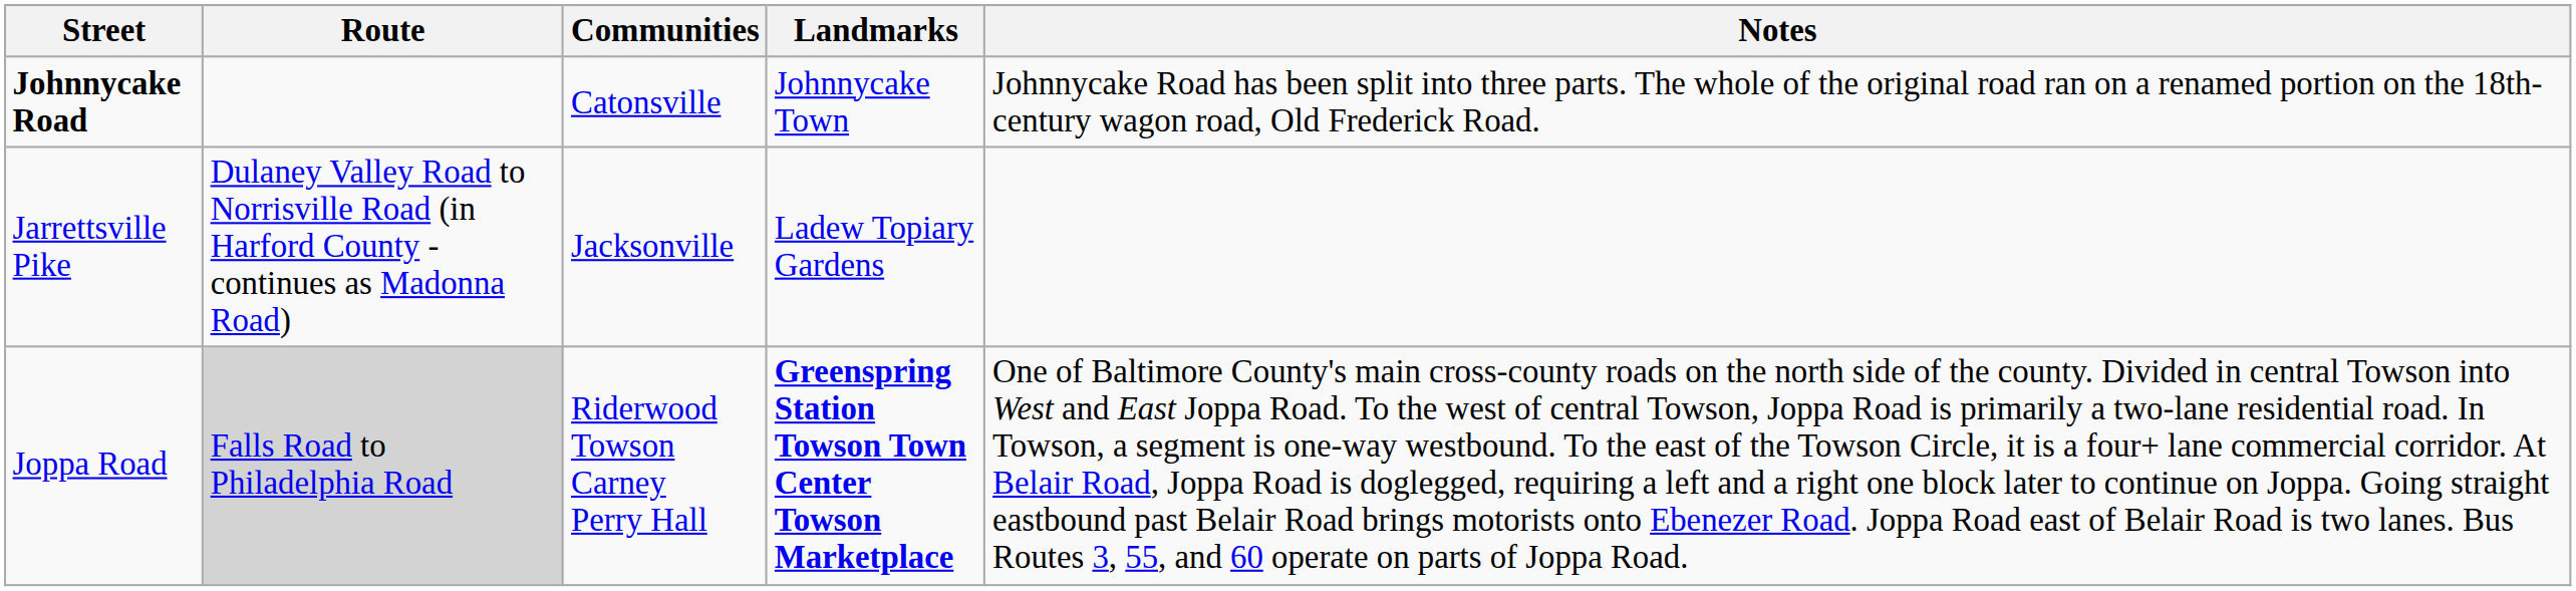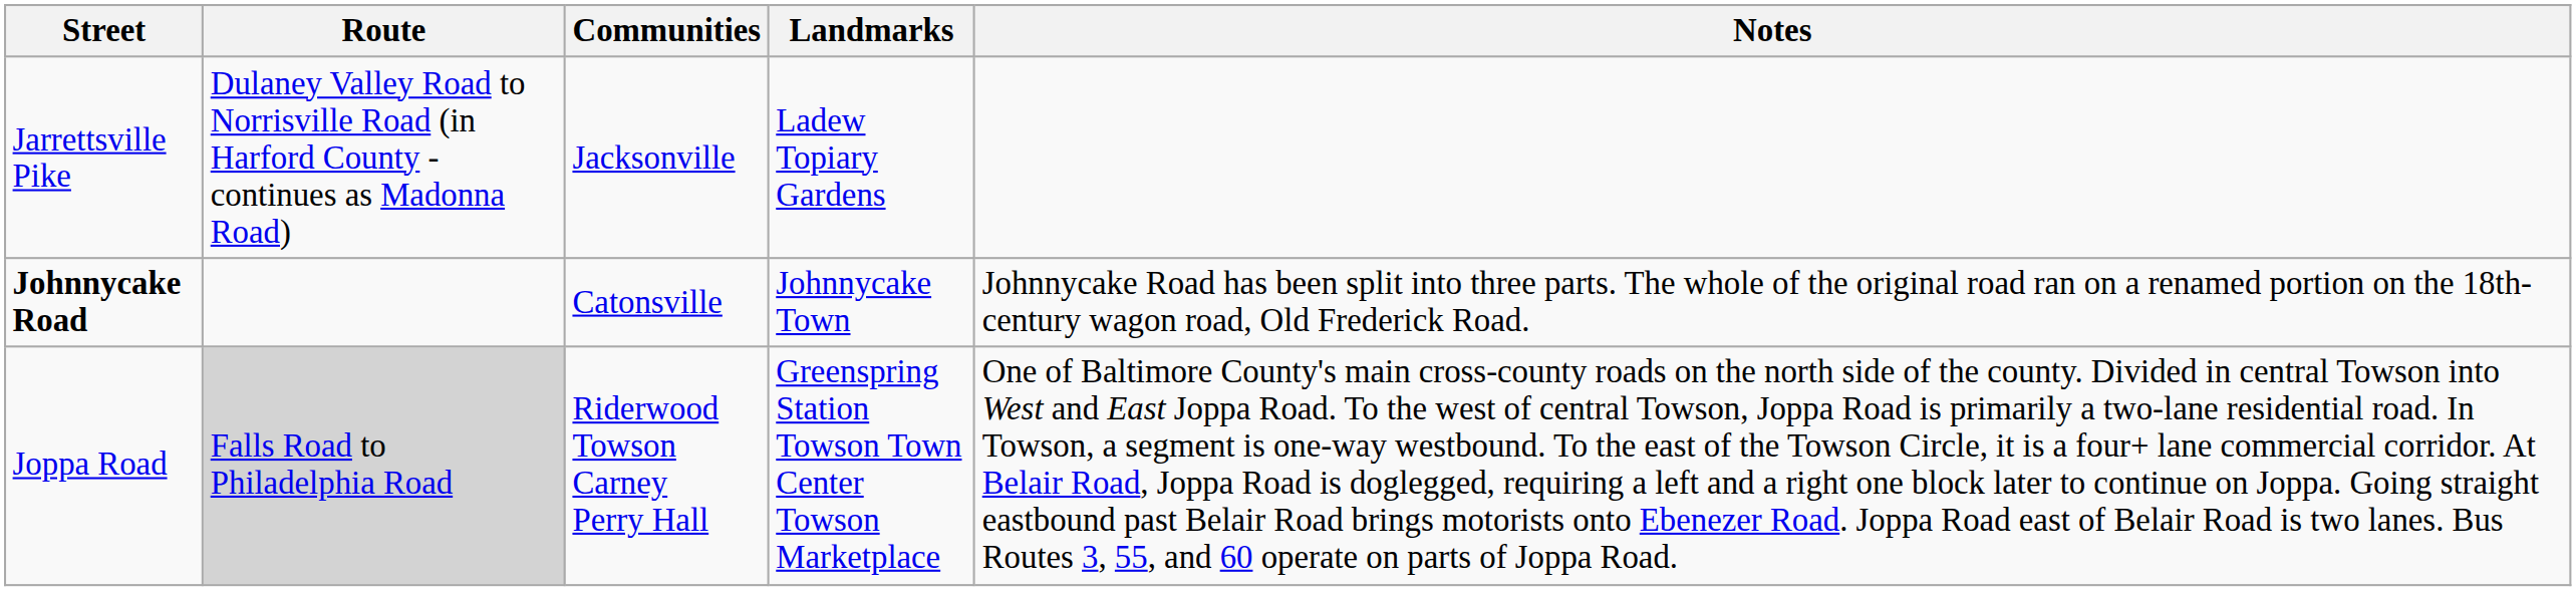rows swapped: Johnnycake Road <-> Jarrettsville Pike
Joppa Road | Landmarks: bold -> normal
